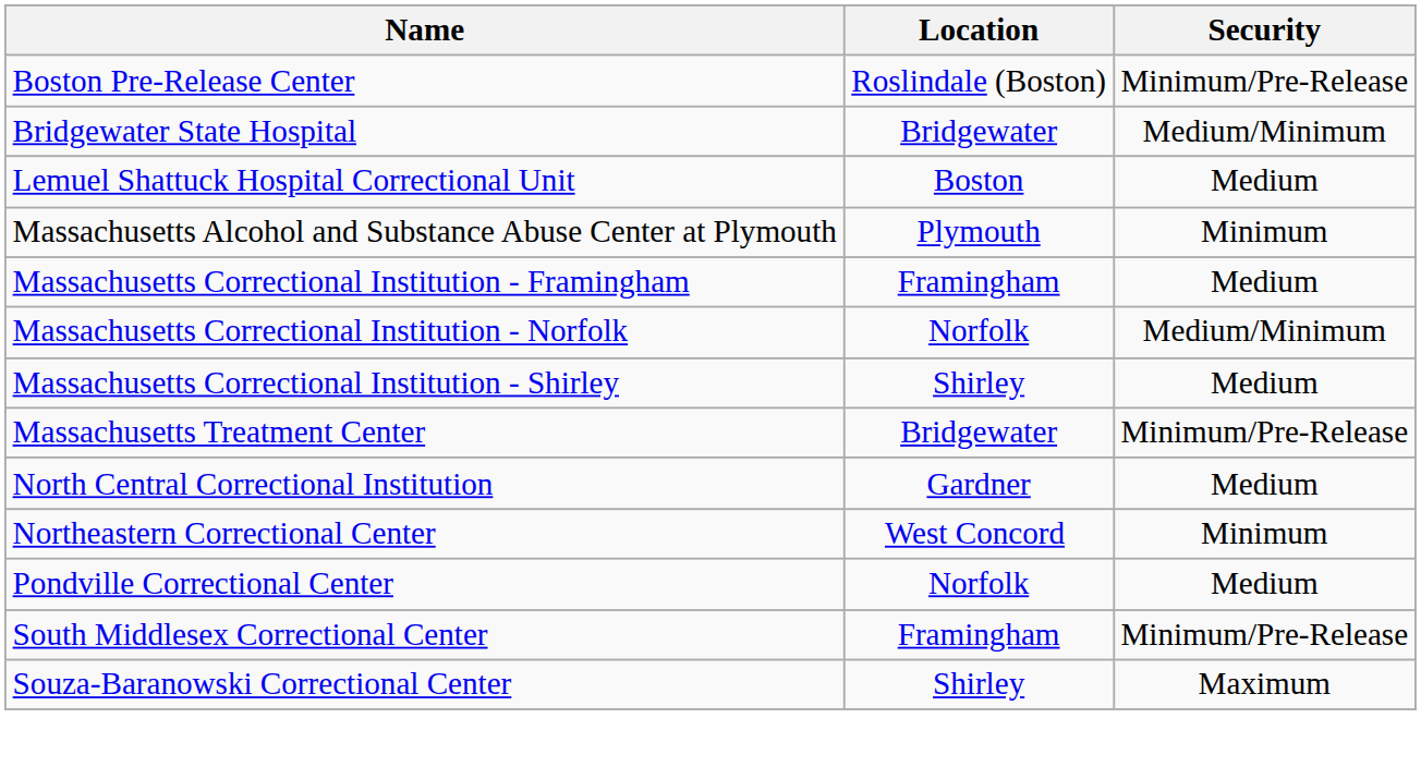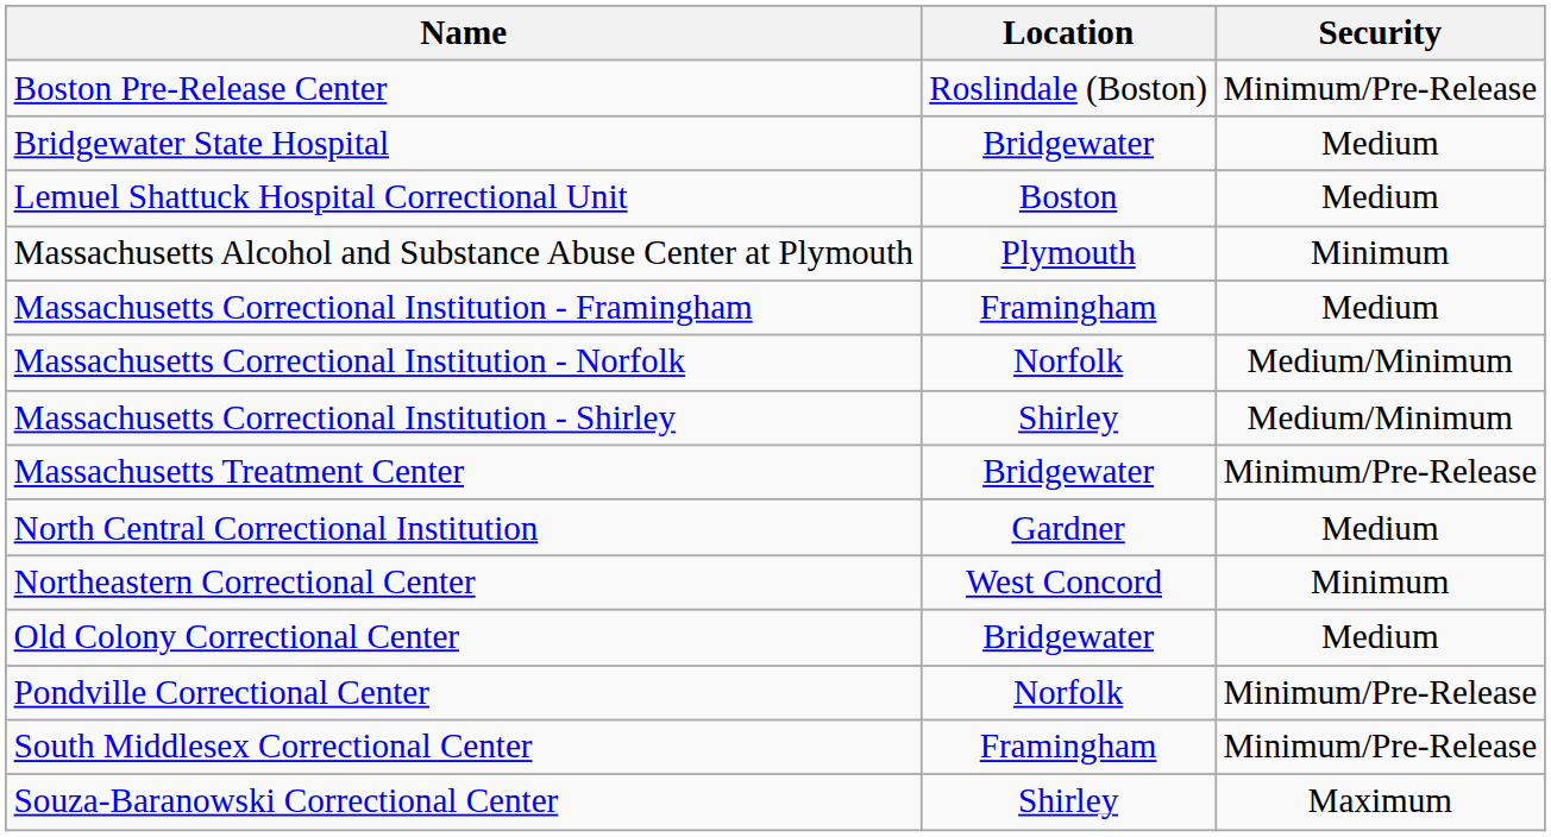Bridgewater State Hospital | Security: Medium/Minimum -> Medium
Massachusetts Correctional Institution - Shirley | Security: Medium -> Medium/Minimum
+ row: Old Colony Correctional Center | Bridgewater | Medium
Pondville Correctional Center | Security: Medium -> Minimum/Pre-Release
